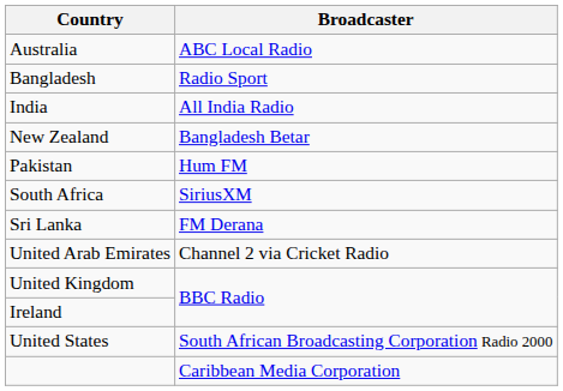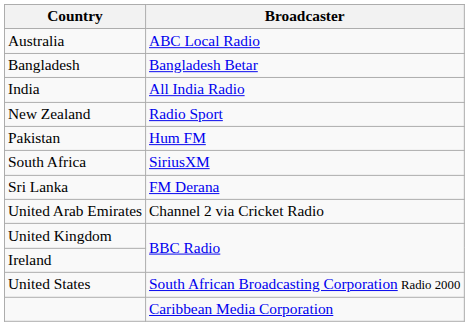Bangladesh | Broadcaster: Radio Sport -> Bangladesh Betar
New Zealand | Broadcaster: Bangladesh Betar -> Radio Sport
